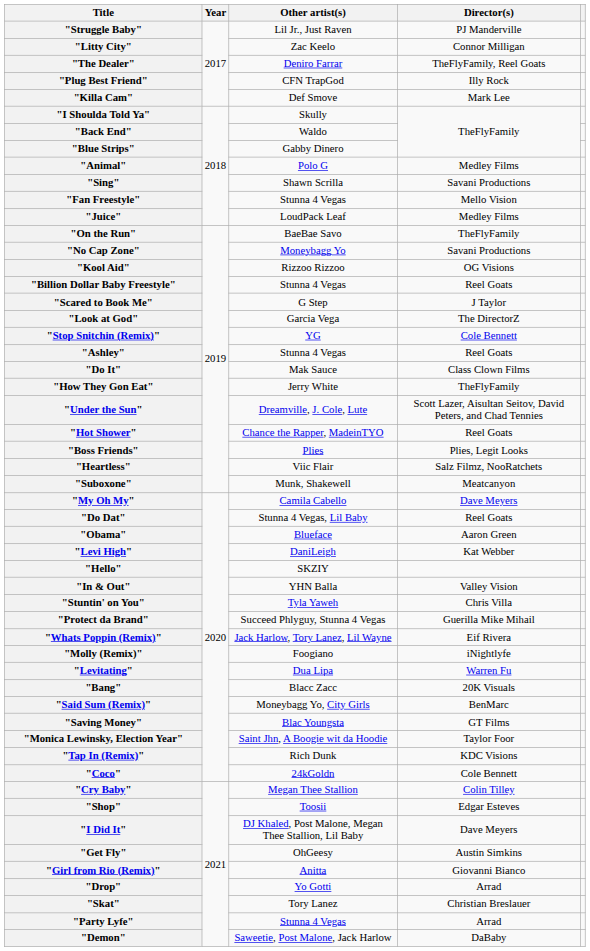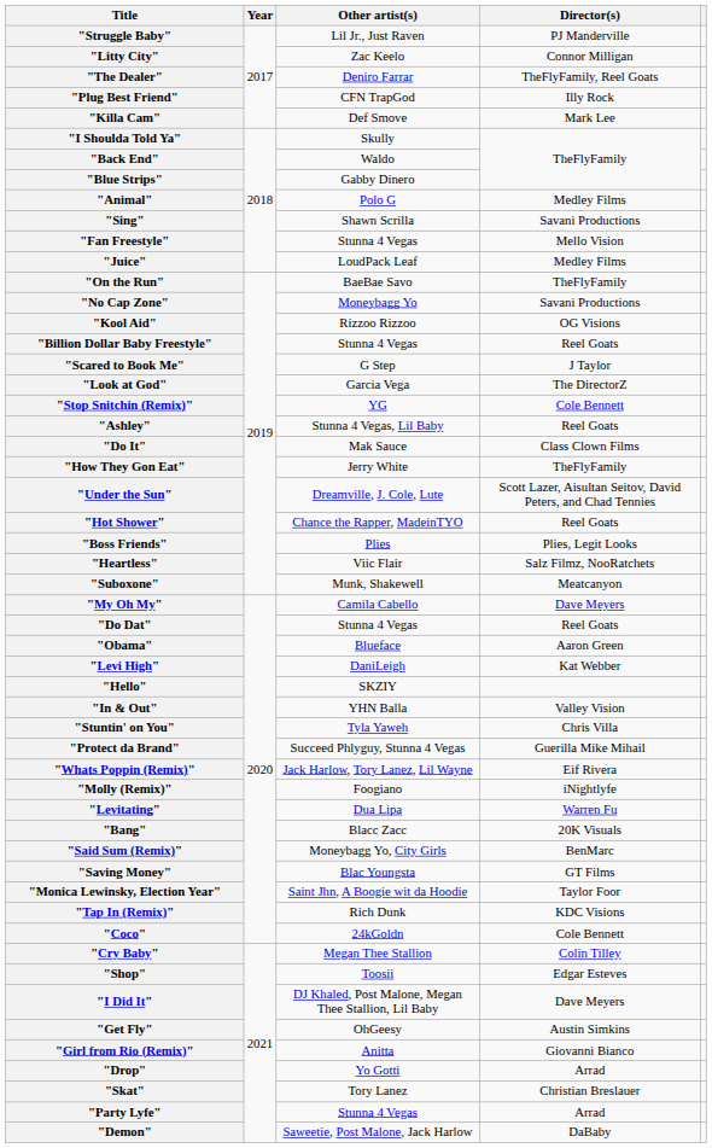"Ashley" | Other artist(s): Stunna 4 Vegas -> Stunna 4 Vegas, Lil Baby
"Do Dat" | Other artist(s): Stunna 4 Vegas, Lil Baby -> Stunna 4 Vegas
